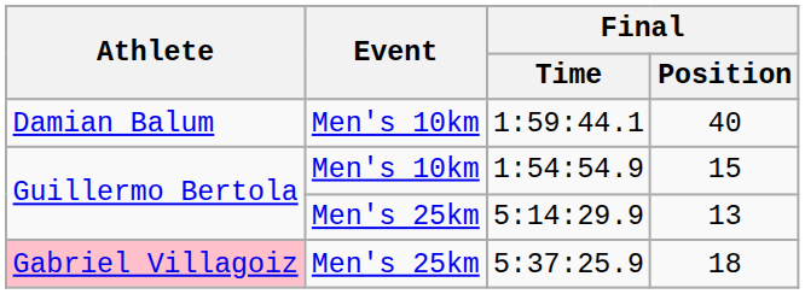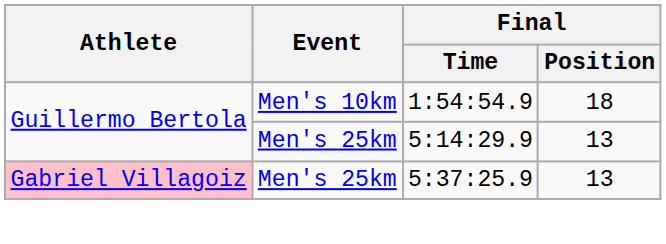- row: Damian Balum | Men's 10km | 1:59:44.1 | 40
1:54:54.9 | Final / Position: 15 -> 18
5:37:25.9 | Final / Position: 18 -> 13
